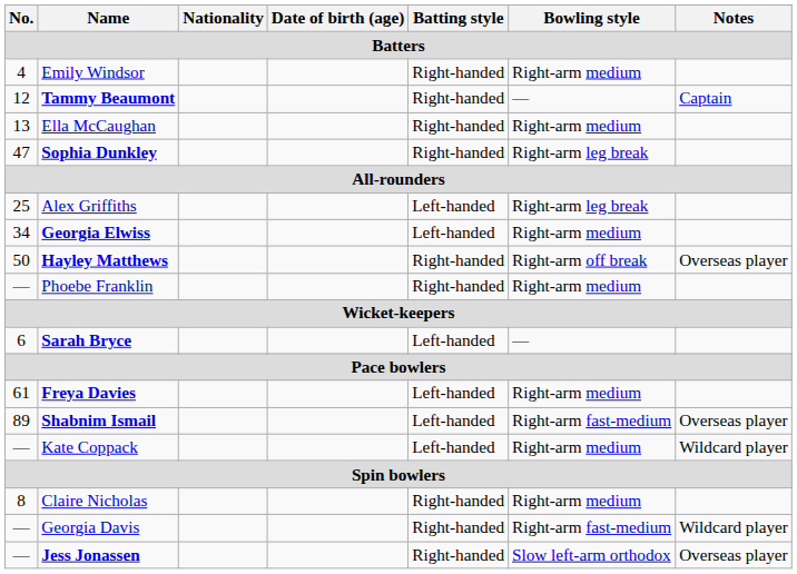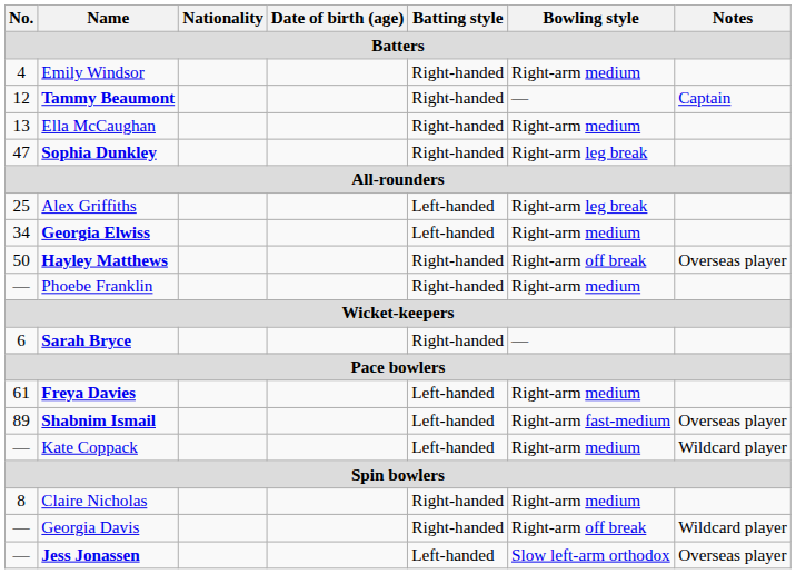Sarah Bryce | Batting style: Left-handed -> Right-handed
Georgia Davis | Bowling style: Right-arm fast-medium -> Right-arm off break
Jess Jonassen | Batting style: Right-handed -> Left-handed
